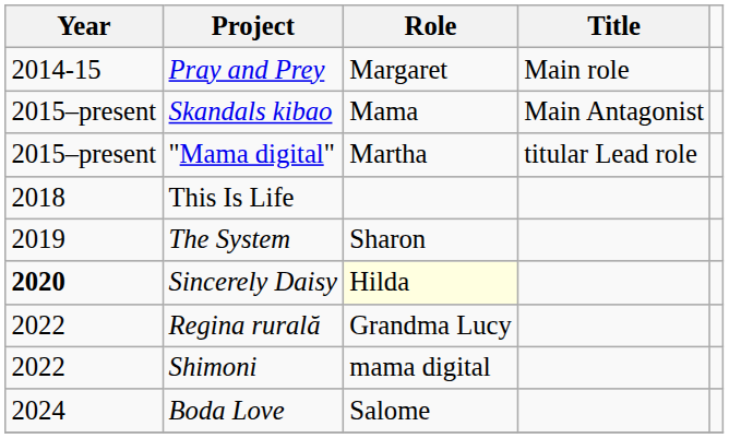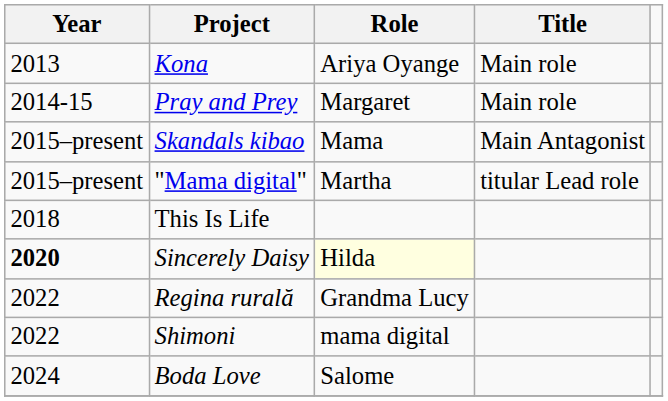+ row: 2013 | Kona | Ariya Oyange | Main role
- row: 2019 | The System | Sharon
